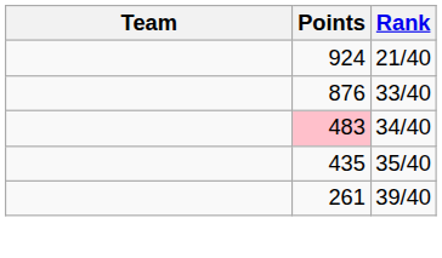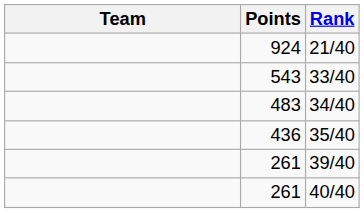33/40 | Points: 876 -> 543
34/40 | Points: pink background -> no background
35/40 | Points: 435 -> 436
+ row: 261 | 40/40
